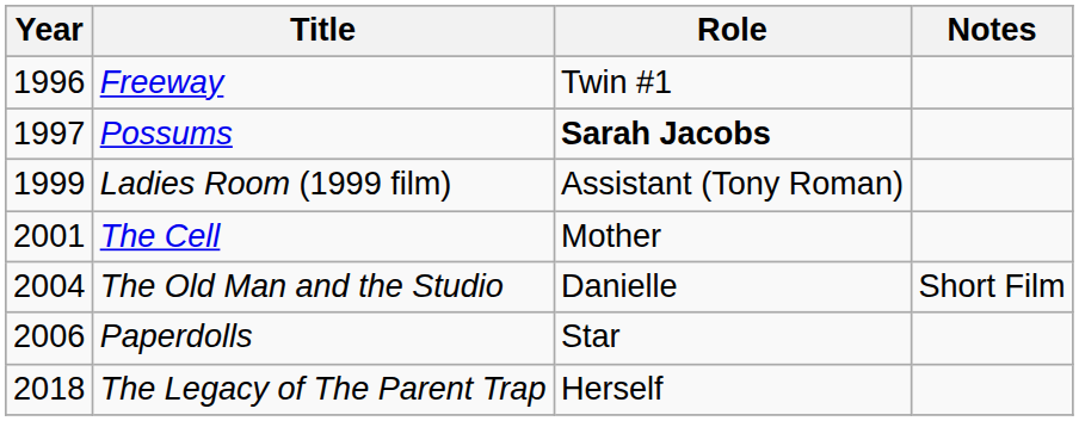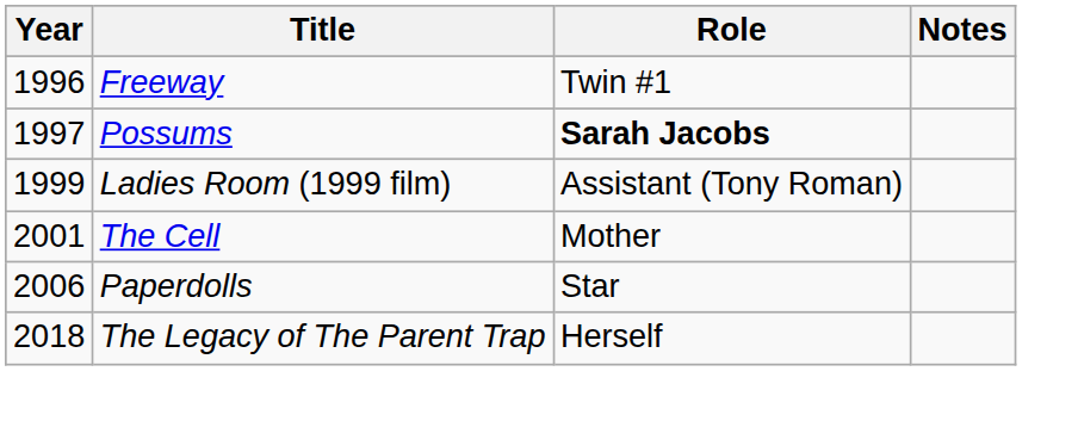- row: 2004 | The Old Man and the Studio | Danielle | Short Film
